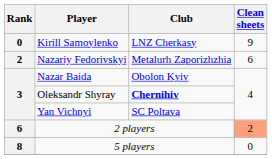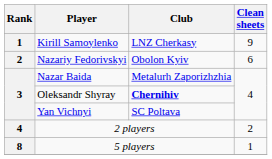Kirill Samoylenko | Rank: 0 -> 1
Nazariy Fedorivskyi | Club: Metalurh Zaporizhzhia -> Obolon Kyiv
Nazar Baida | Club: Obolon Kyiv -> Metalurh Zaporizhzhia
2 players | Rank: 6 -> 4
2 players | Clean sheets: lightsalmon background -> no background
5 players | Clean sheets: 0 -> 1
